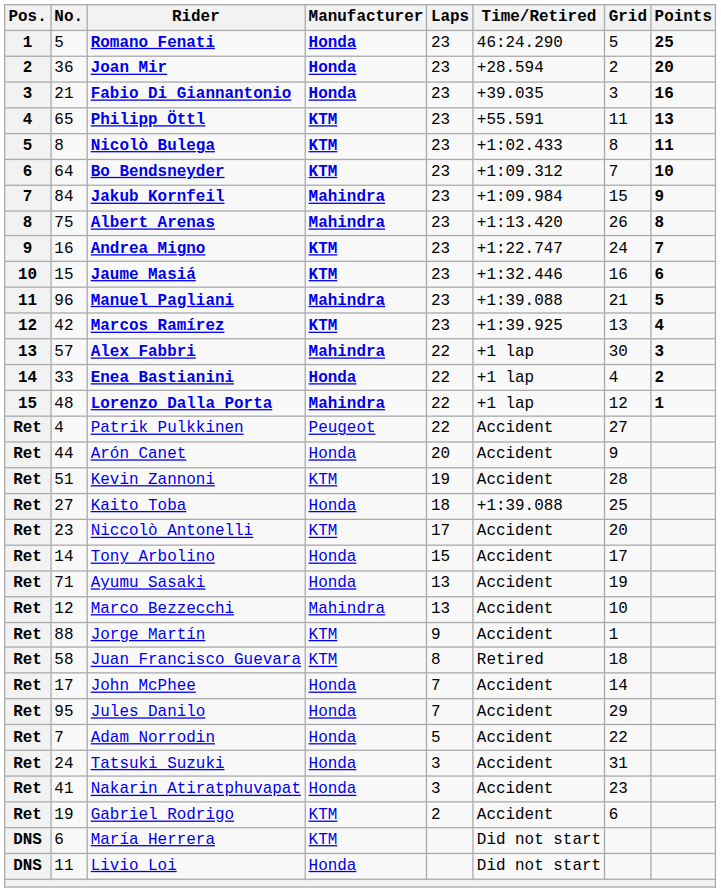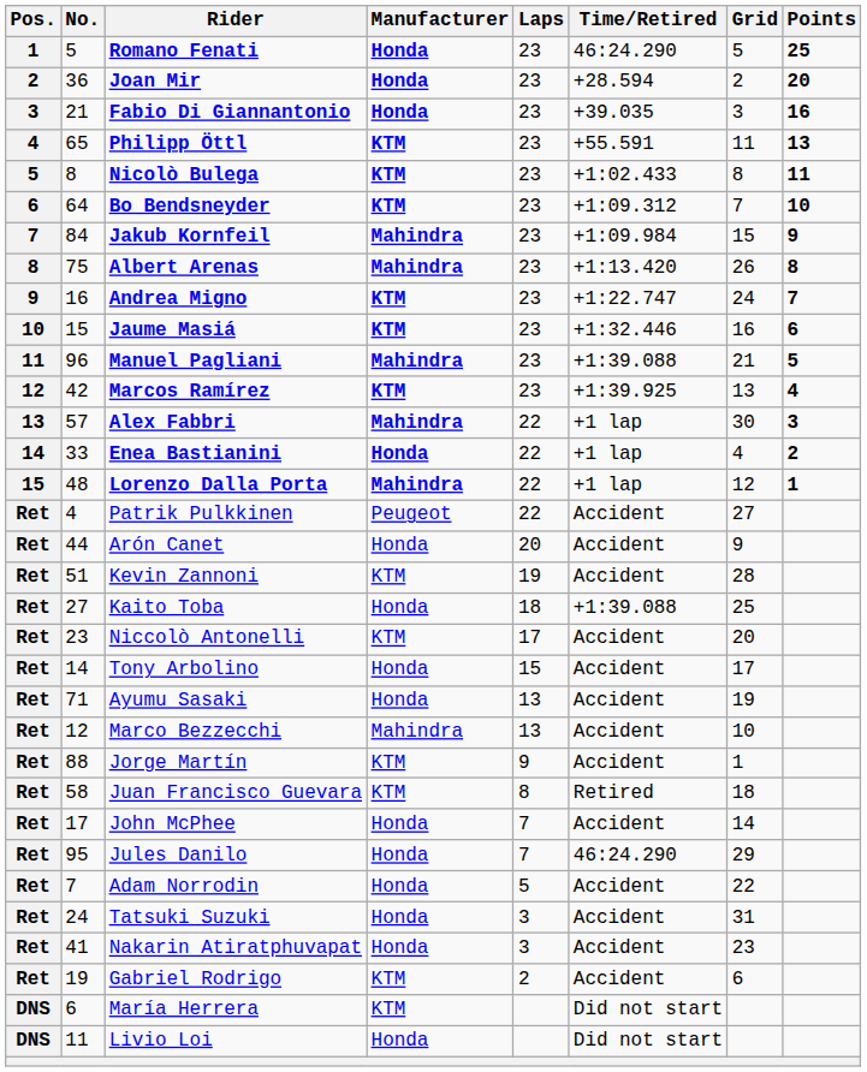Jules Danilo | Time/Retired: Accident -> 46:24.290
